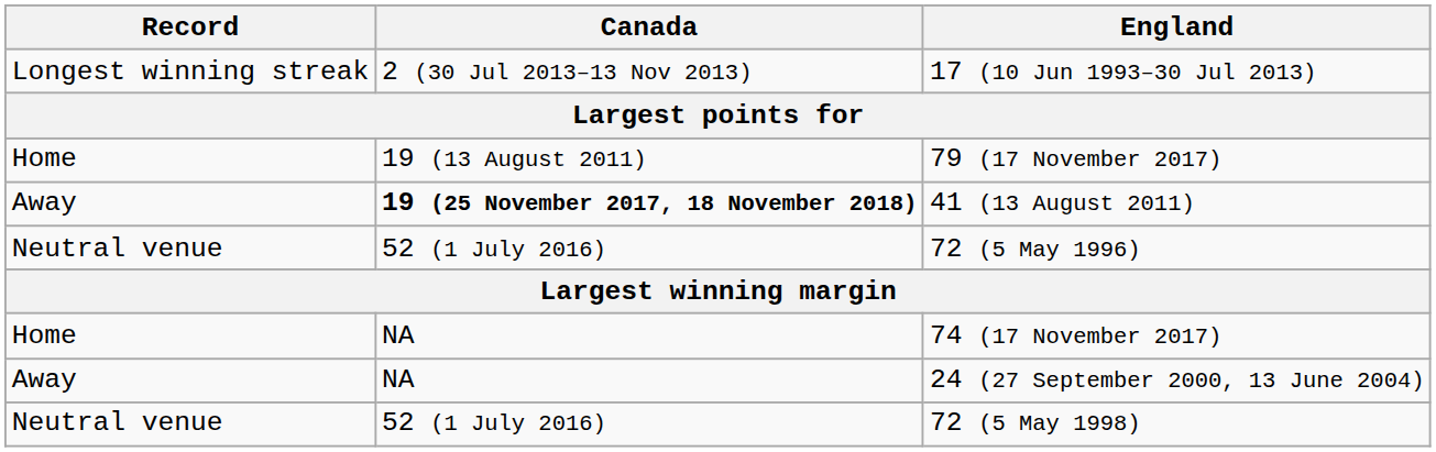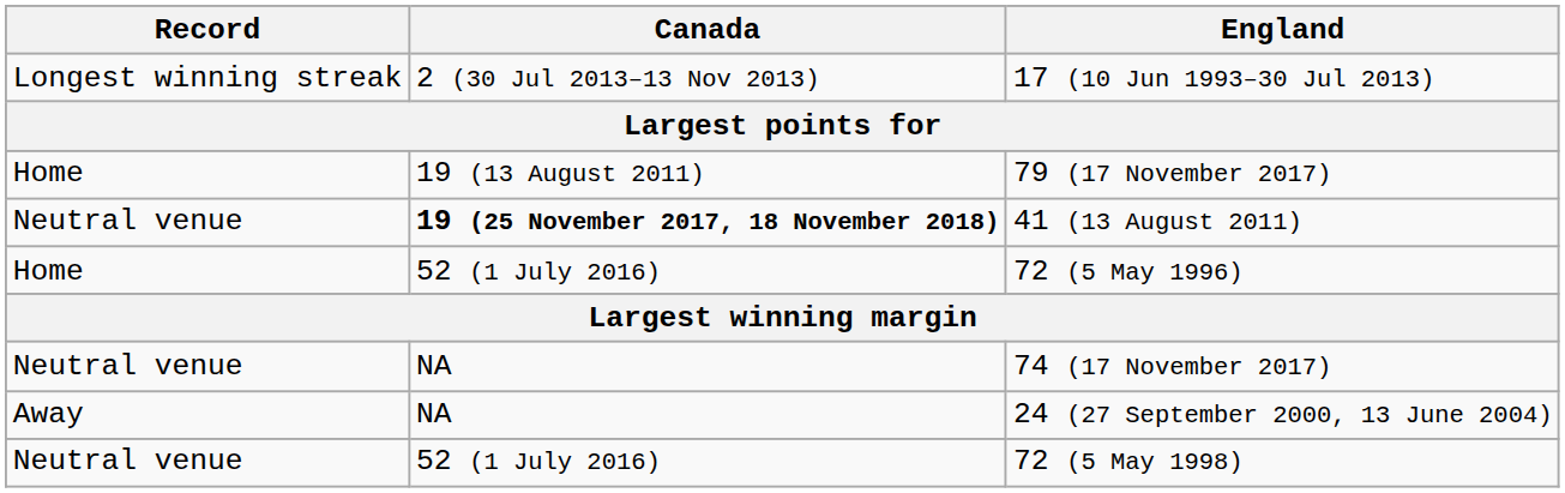41 (13 August 2011) | Record: Away -> Neutral venue
72 (5 May 1996) | Record: Neutral venue -> Home
74 (17 November 2017) | Record: Home -> Neutral venue
